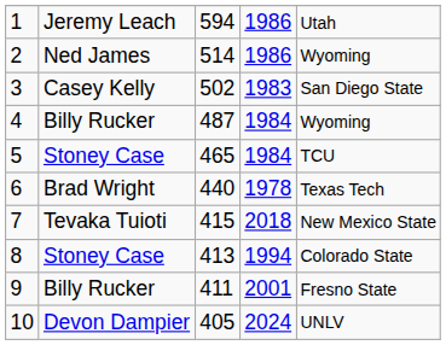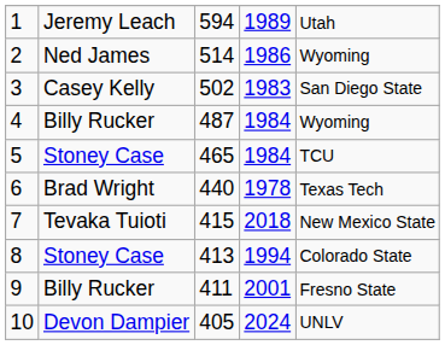1 | column 4: 1986 -> 1989
